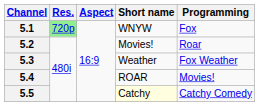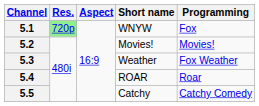5.2 | Programming: Roar -> Movies!
5.4 | Programming: Movies! -> Roar
5.5 | Short name: lightyellow background -> no background
